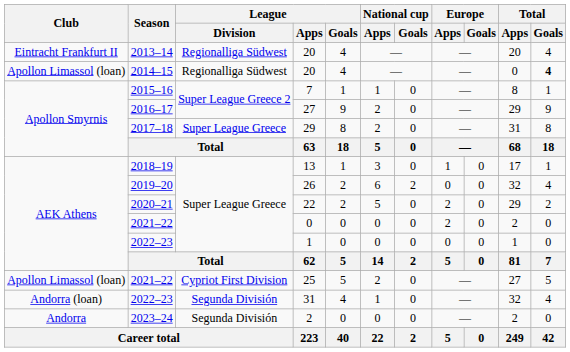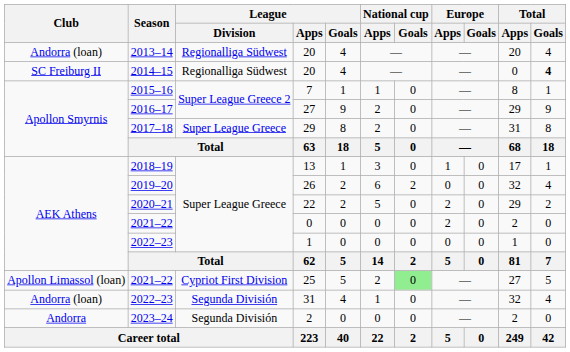2013–14 / 20 | Club: Eintracht Frankfurt II -> Andorra (loan)
2014–15 / 20 | Club: Apollon Limassol (loan) -> SC Freiburg II
25 | National cup / Goals: no background -> lightgreen background
